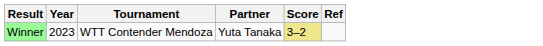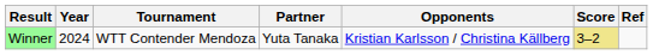+ column: Opponents | Kristian Karlsson / Christina Källberg
Winner | Year: 2023 -> 2024
